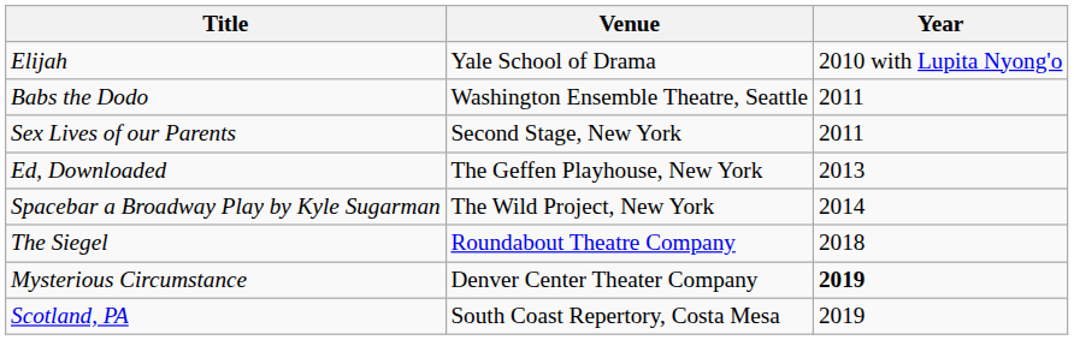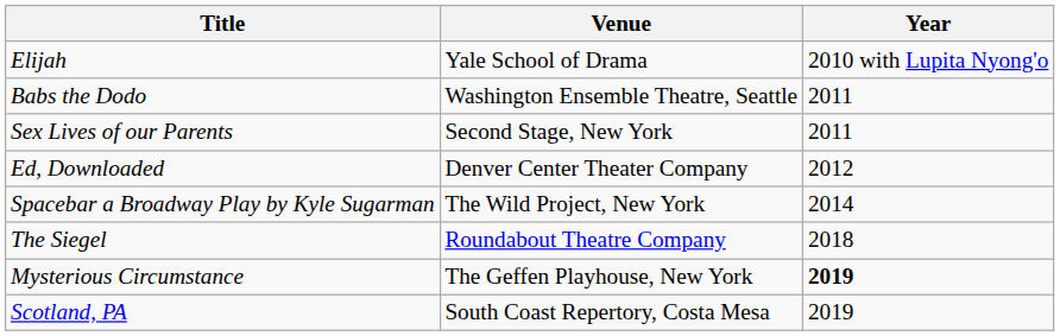Ed, Downloaded | Venue: The Geffen Playhouse, New York -> Denver Center Theater Company
Ed, Downloaded | Year: 2013 -> 2012
Mysterious Circumstance | Venue: Denver Center Theater Company -> The Geffen Playhouse, New York
